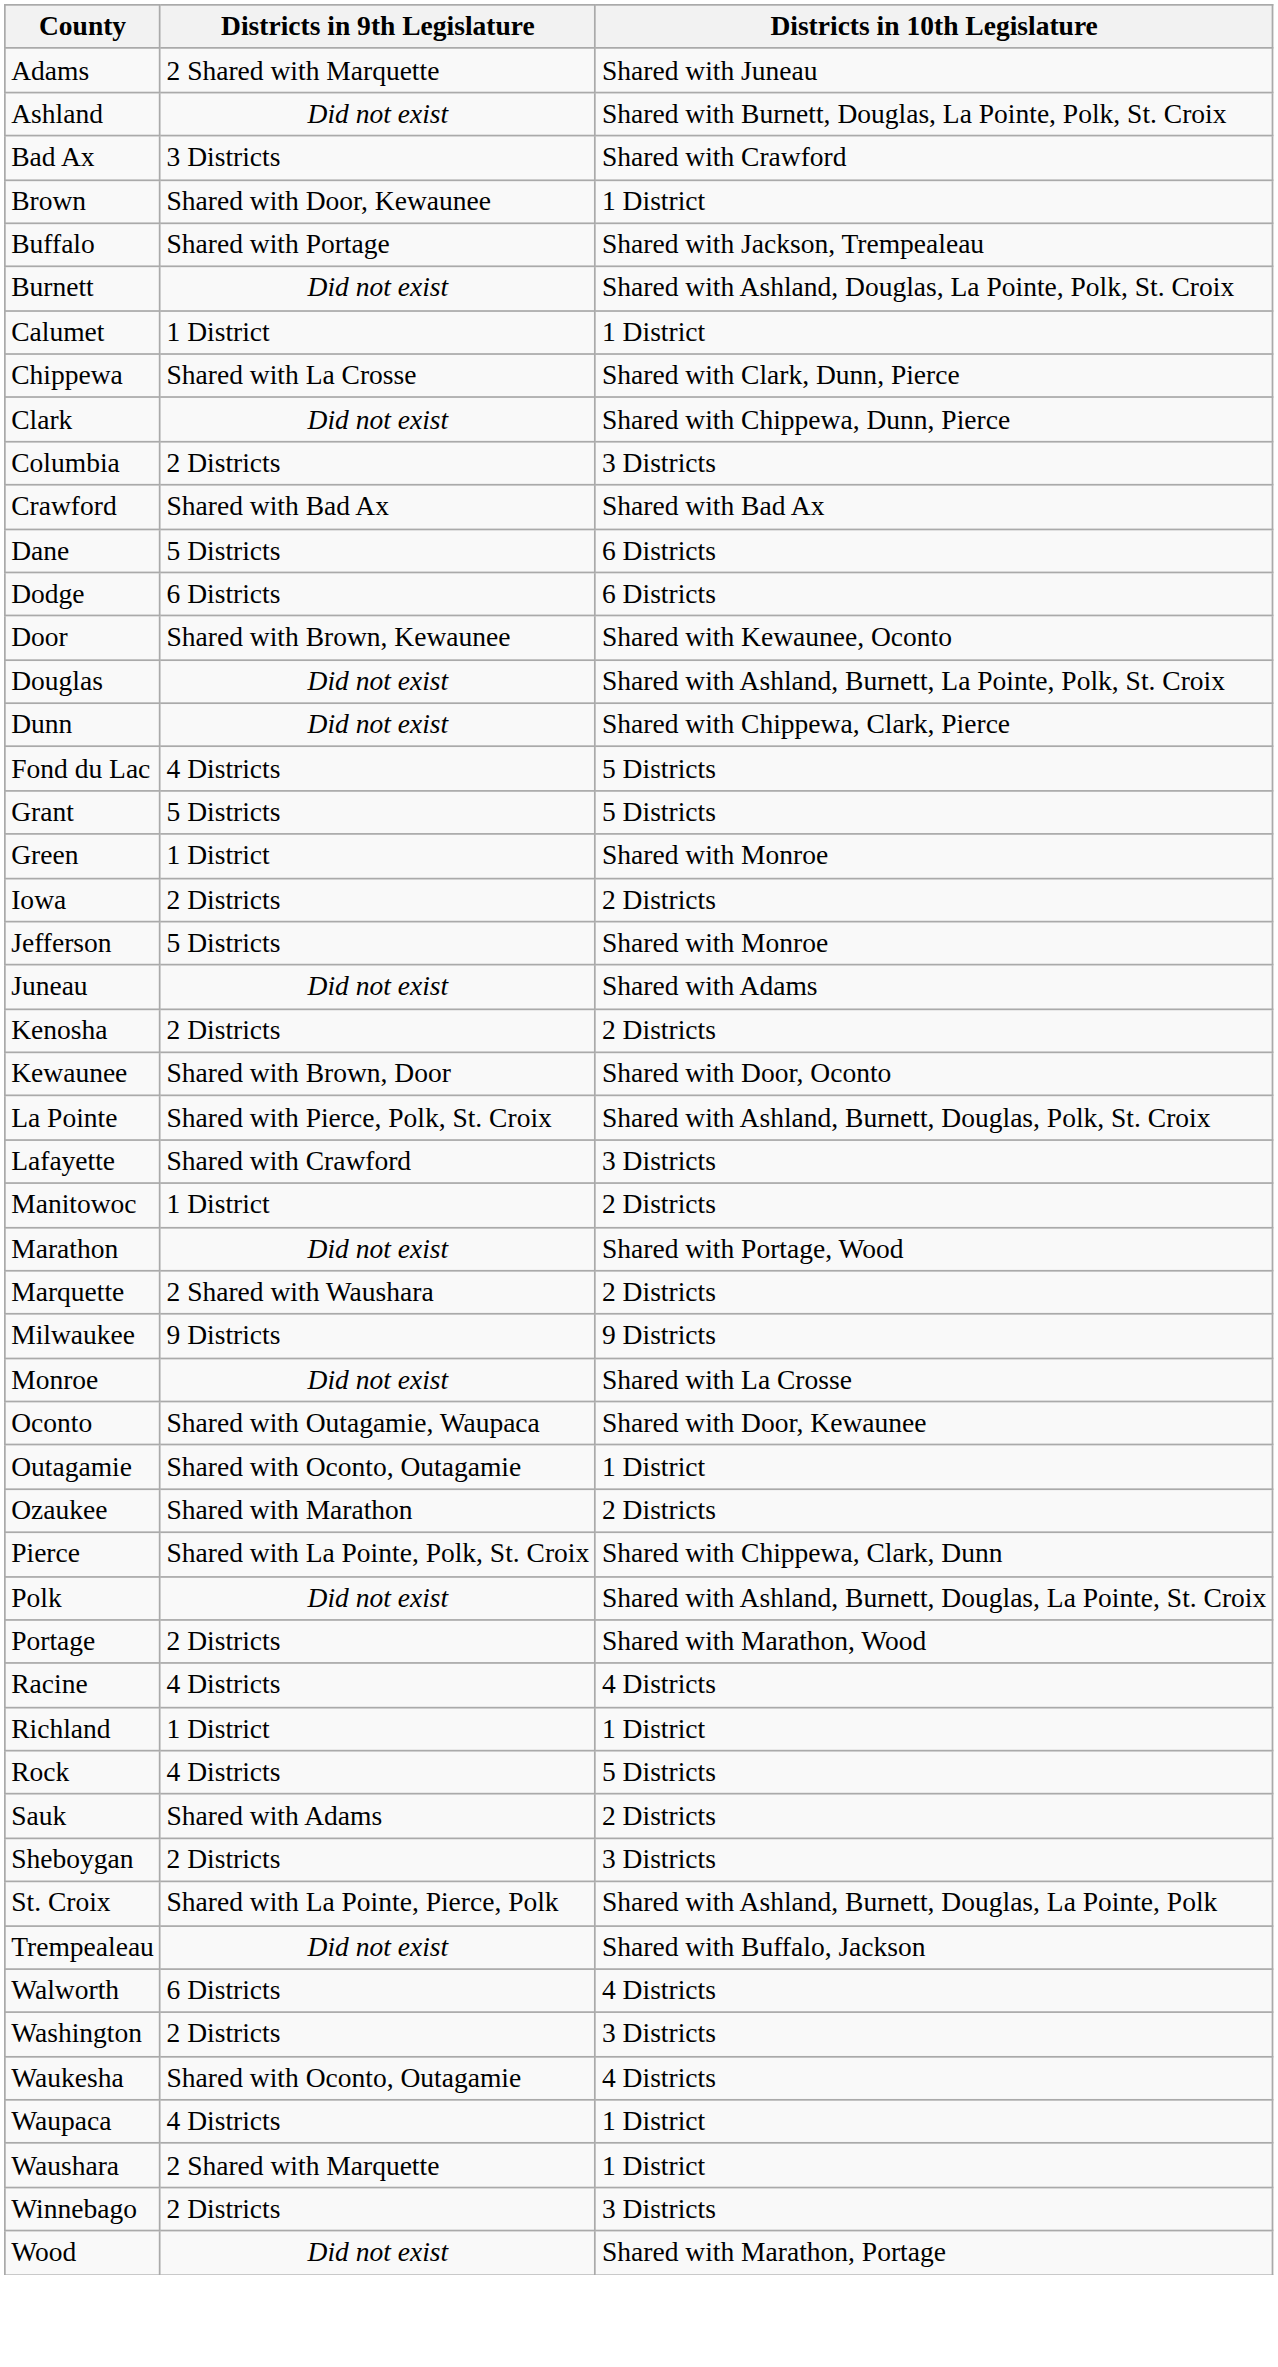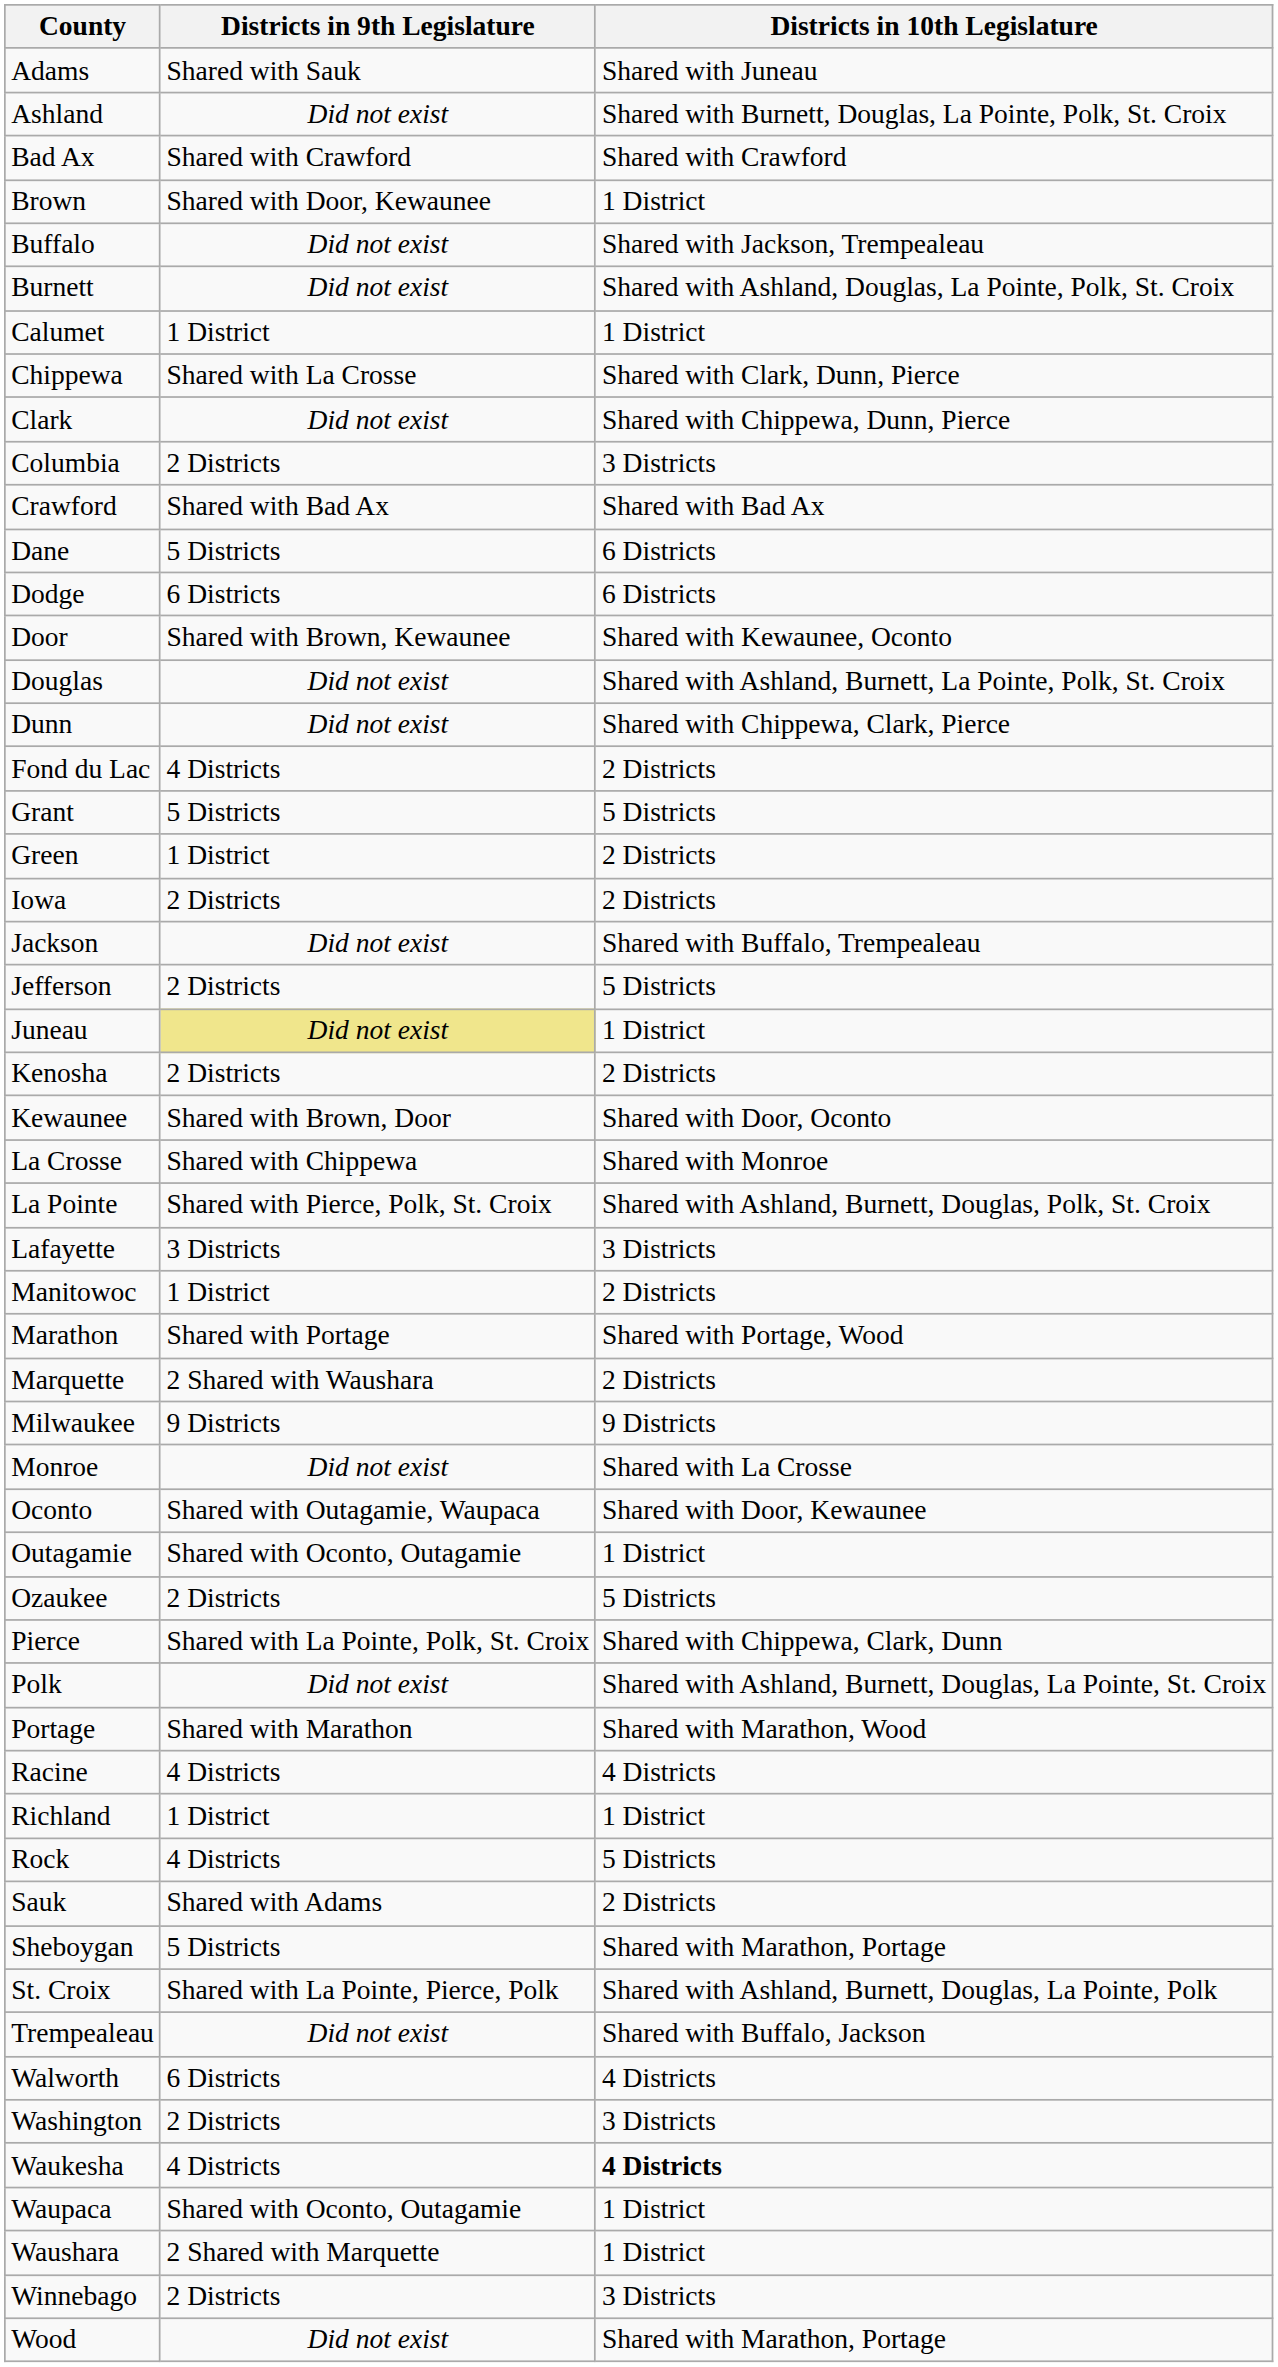Adams | Districts in 9th Legislature: 2 Shared with Marquette -> Shared with Sauk
Bad Ax | Districts in 9th Legislature: 3 Districts -> Shared with Crawford
Buffalo | Districts in 9th Legislature: Shared with Portage -> Did not exist
Fond du Lac | Districts in 10th Legislature: 5 Districts -> 2 Districts
Green | Districts in 10th Legislature: Shared with Monroe -> 2 Districts
+ row: Jackson | Did not exist | Shared with Buffalo, Trempealeau
Jefferson | Districts in 9th Legislature: 5 Districts -> 2 Districts
Jefferson | Districts in 10th Legislature: Shared with Monroe -> 5 Districts
Juneau | Districts in 9th Legislature: no background -> khaki background
Juneau | Districts in 10th Legislature: Shared with Adams -> 1 District
+ row: La Crosse | Shared with Chippewa | Shared with Monroe
Lafayette | Districts in 9th Legislature: Shared with Crawford -> 3 Districts
Marathon | Districts in 9th Legislature: Did not exist -> Shared with Portage
Ozaukee | Districts in 9th Legislature: Shared with Marathon -> 2 Districts
Ozaukee | Districts in 10th Legislature: 2 Districts -> 5 Districts
Portage | Districts in 9th Legislature: 2 Districts -> Shared with Marathon
Sheboygan | Districts in 9th Legislature: 2 Districts -> 5 Districts
Sheboygan | Districts in 10th Legislature: 3 Districts -> Shared with Marathon, Portage
Waukesha | Districts in 9th Legislature: Shared with Oconto, Outagamie -> 4 Districts
Waukesha | Districts in 10th Legislature: normal -> bold
Waupaca | Districts in 9th Legislature: 4 Districts -> Shared with Oconto, Outagamie
